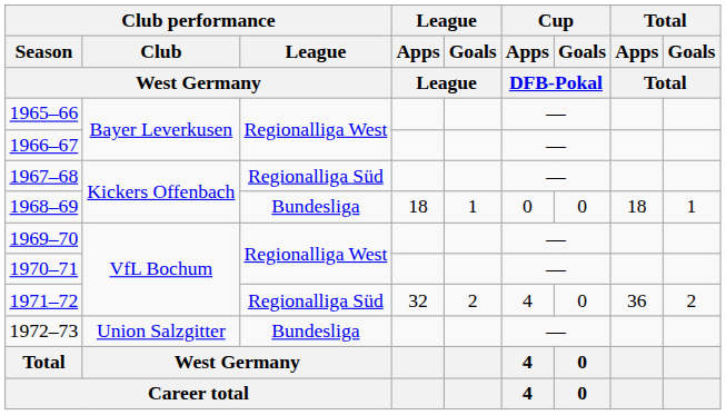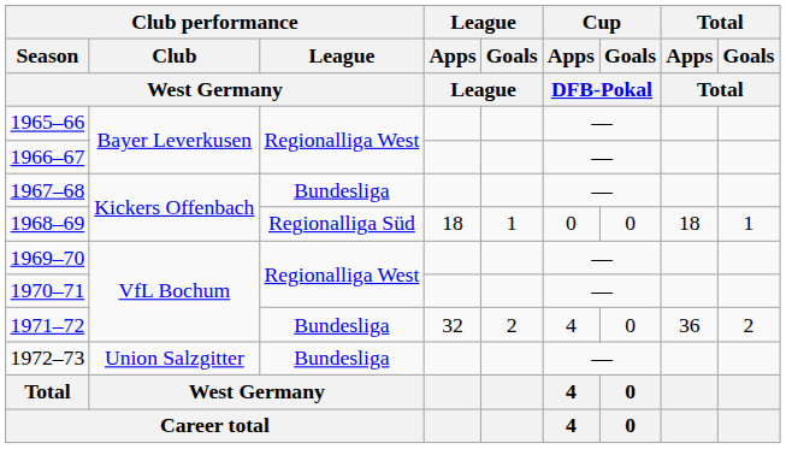1967–68 | Club performance / League / West Germany: Regionalliga Süd -> Bundesliga
1968–69 | Club performance / League / West Germany: Bundesliga -> Regionalliga Süd
1971–72 | Club performance / League / West Germany: Regionalliga Süd -> Bundesliga
